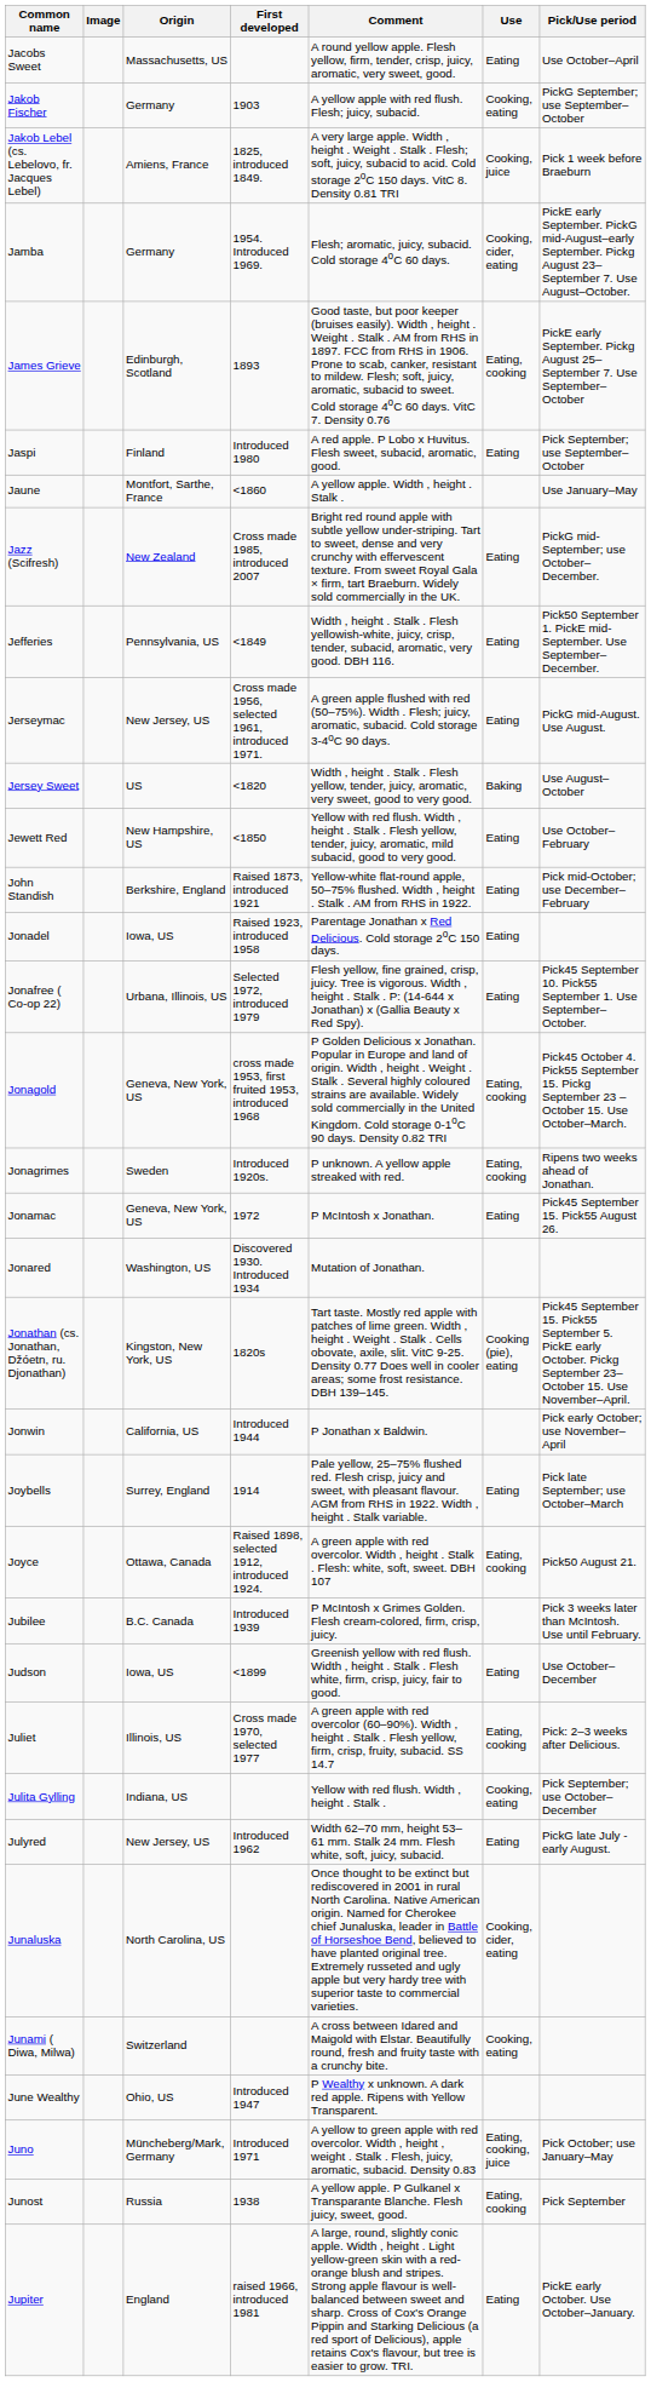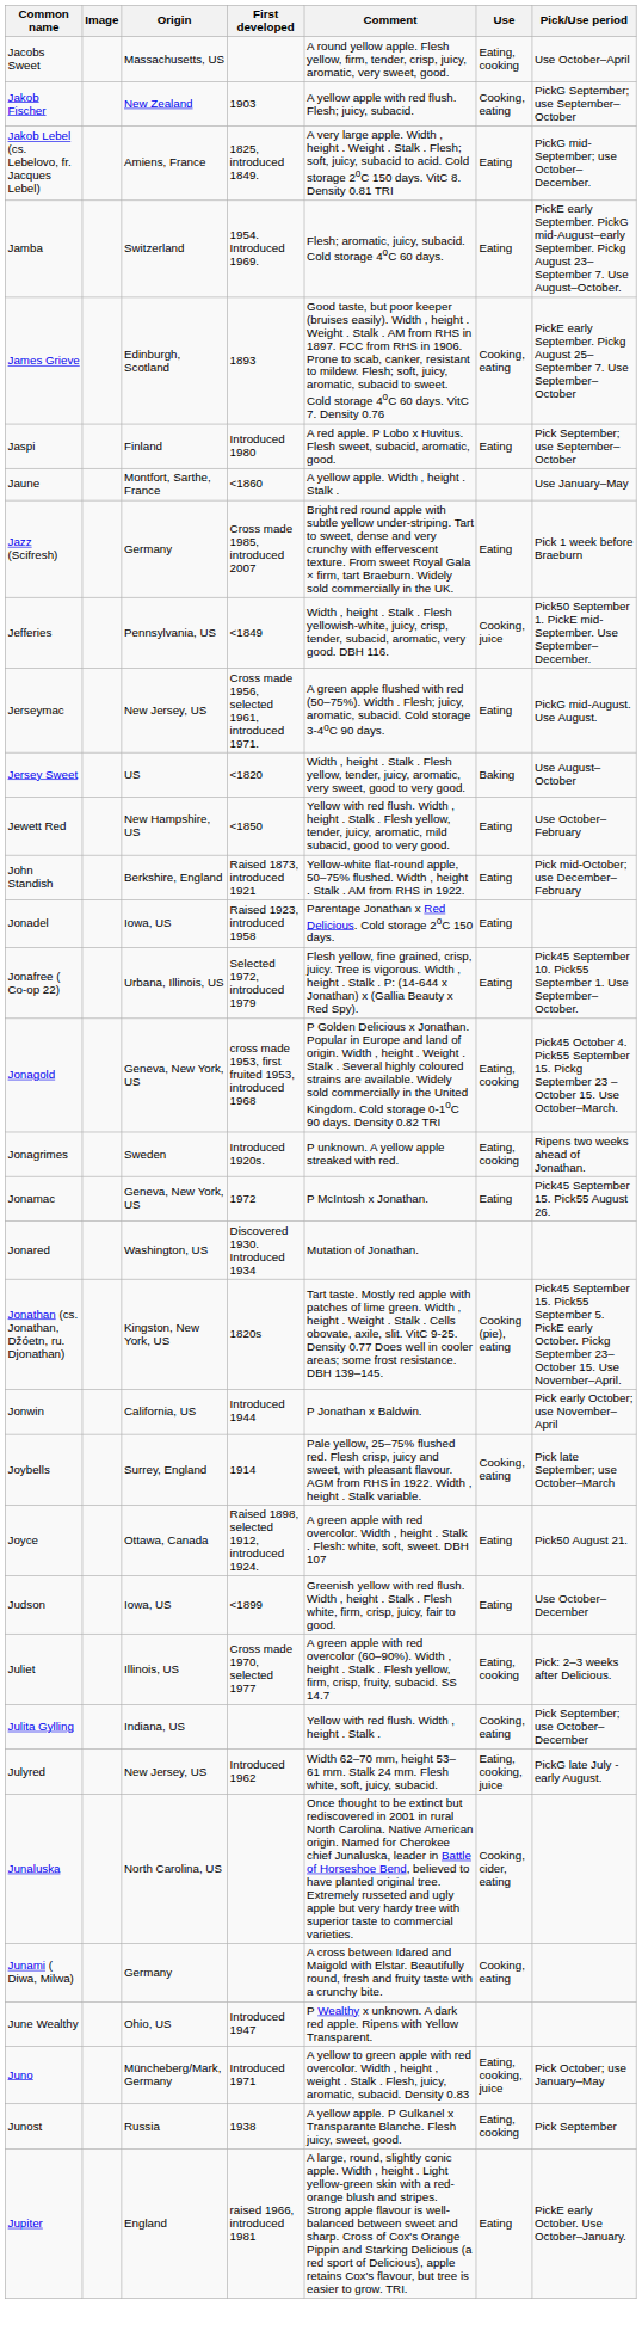Jacobs Sweet | Use: Eating -> Eating, cooking
Jakob Fischer | Origin: Germany -> New Zealand
Jakob Lebel (cs. Lebelovo, fr. Jacques Lebel) | Use: Cooking, juice -> Eating
Jakob Lebel (cs. Lebelovo, fr. Jacques Lebel) | Pick/Use period: Pick 1 week before Braeburn -> PickG mid-September; use October–December.
Jamba | Origin: Germany -> Switzerland
Jamba | Use: Cooking, cider, eating -> Eating
James Grieve | Use: Eating, cooking -> Cooking, eating
Jazz (Scifresh) | Origin: New Zealand -> Germany
Jazz (Scifresh) | Pick/Use period: PickG mid-September; use October–December. -> Pick 1 week before Braeburn
Jefferies | Use: Eating -> Cooking, juice
Joybells | Use: Eating -> Cooking, eating
Joyce | Use: Eating, cooking -> Eating
- row: Jubilee | B.C. Canada | Introduced 1939 | P McIntosh x Grimes Golden. Flesh cream-colored, firm, crisp, juicy. | Pick 3 weeks later than McIntosh. Use until February.
Julyred | Use: Eating -> Eating, cooking, juice
Junami ( Diwa, Milwa) | Origin: Switzerland -> Germany
